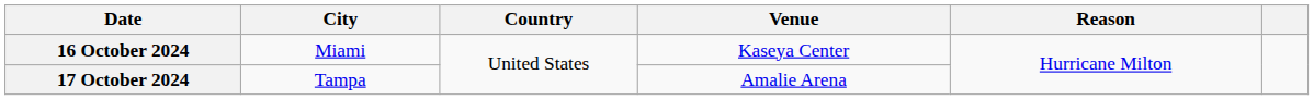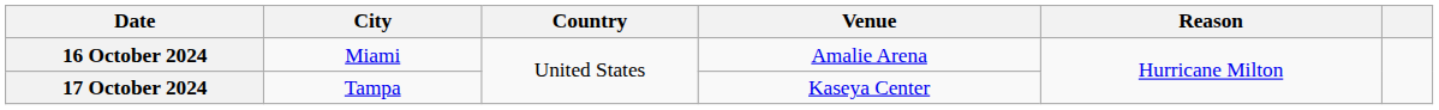16 October 2024 | Venue: Kaseya Center -> Amalie Arena
17 October 2024 | Venue: Amalie Arena -> Kaseya Center
